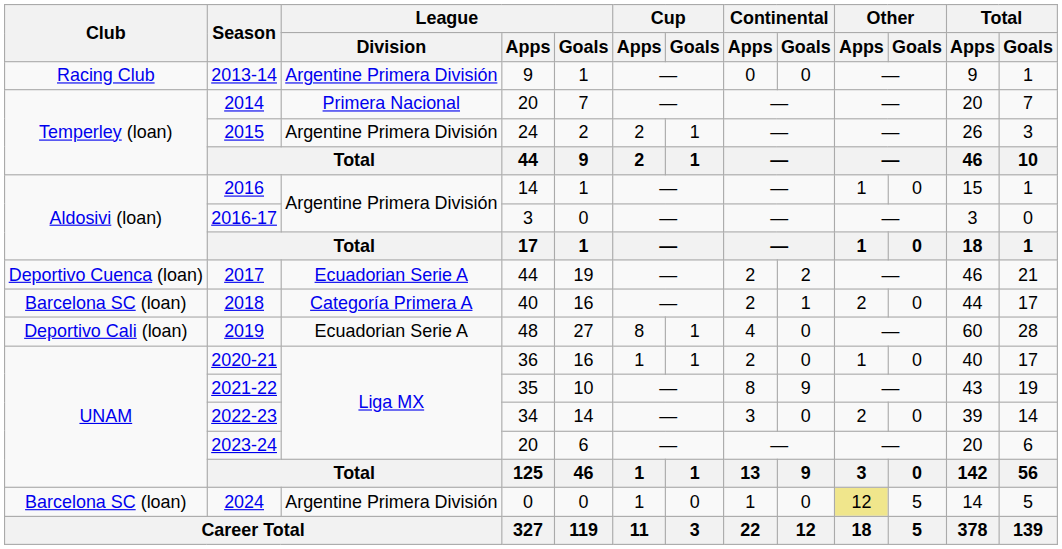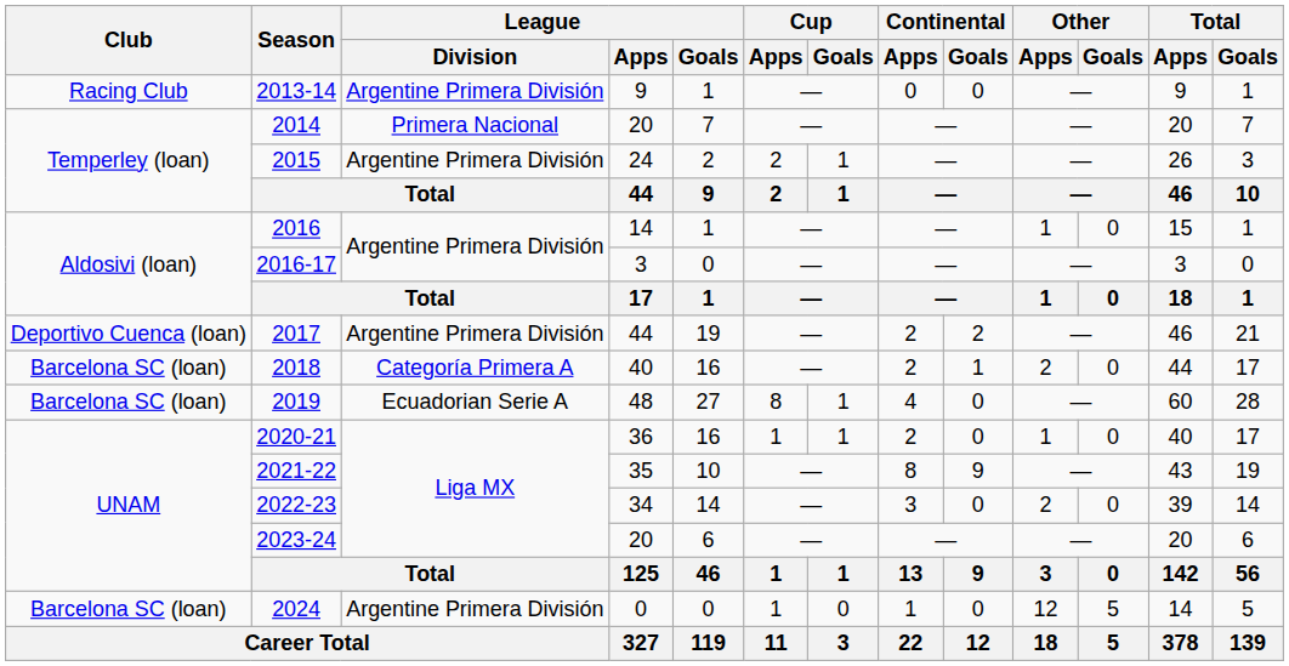2017 | League / Division: Ecuadorian Serie A -> Argentine Primera División
2019 | Club: Deportivo Cali (loan) -> Barcelona SC (loan)
2024 | Other / Apps: khaki background -> no background
